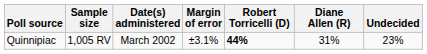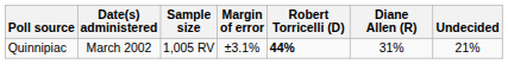columns swapped: Date(s) administered <-> Sample size
Quinnipiac | Undecided: 23% -> 21%
